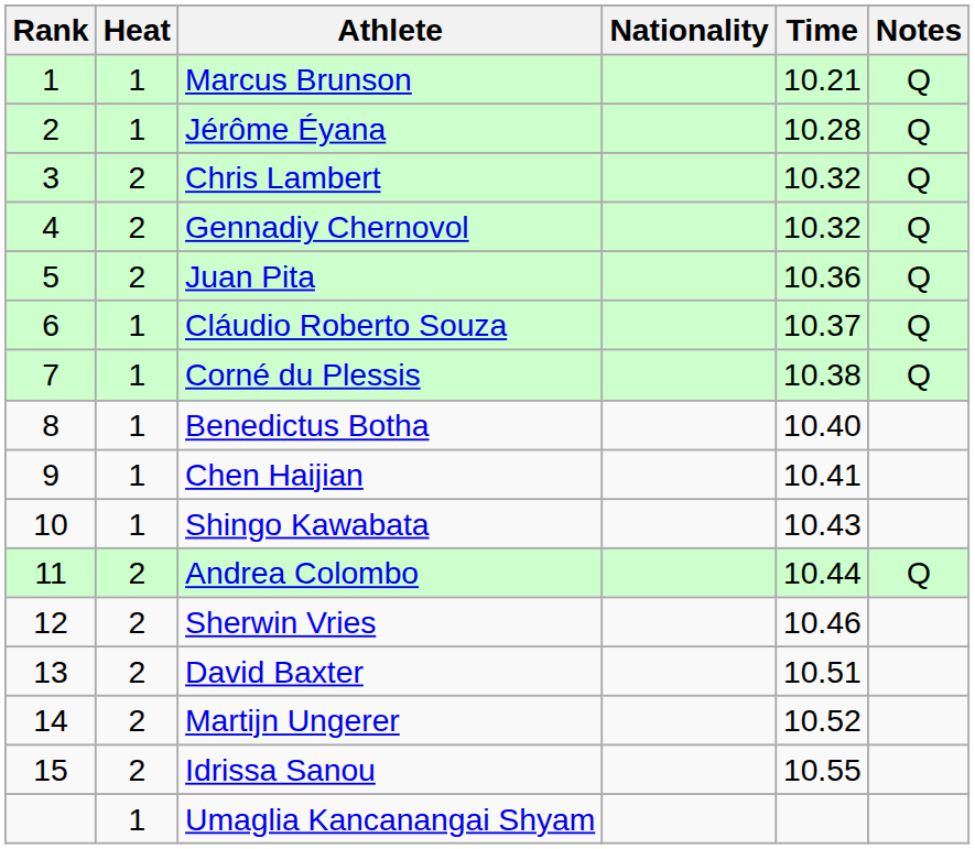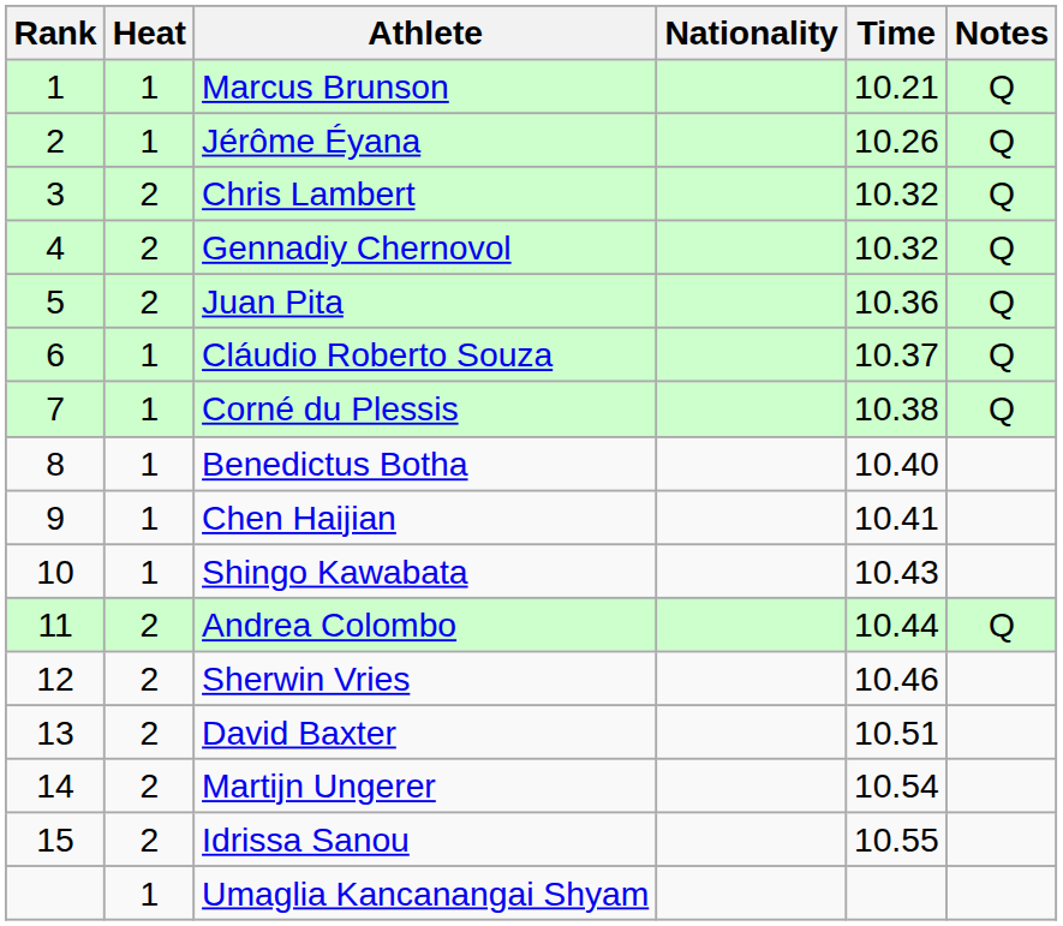Jérôme Éyana | Time: 10.28 -> 10.26
Martijn Ungerer | Time: 10.52 -> 10.54
